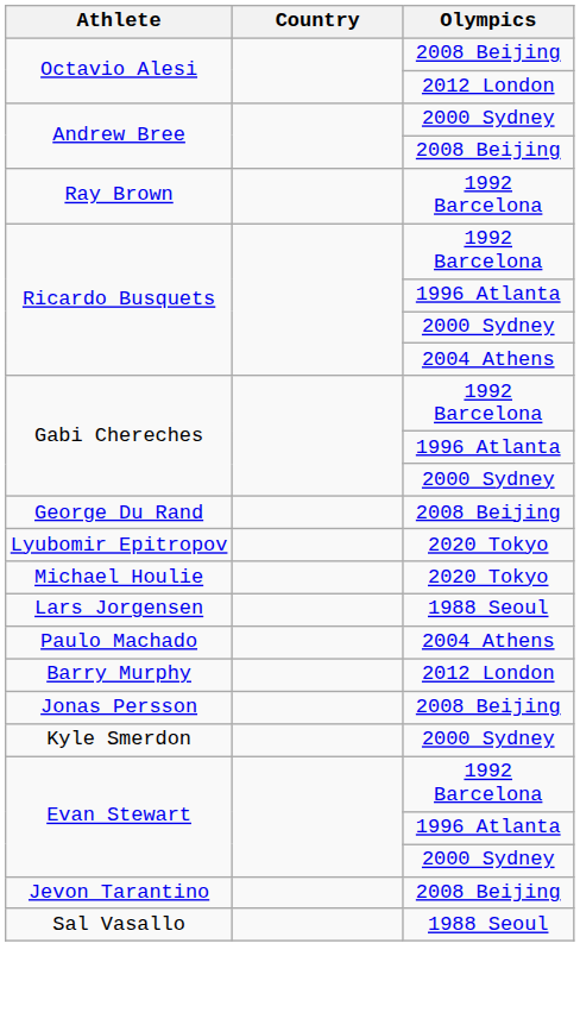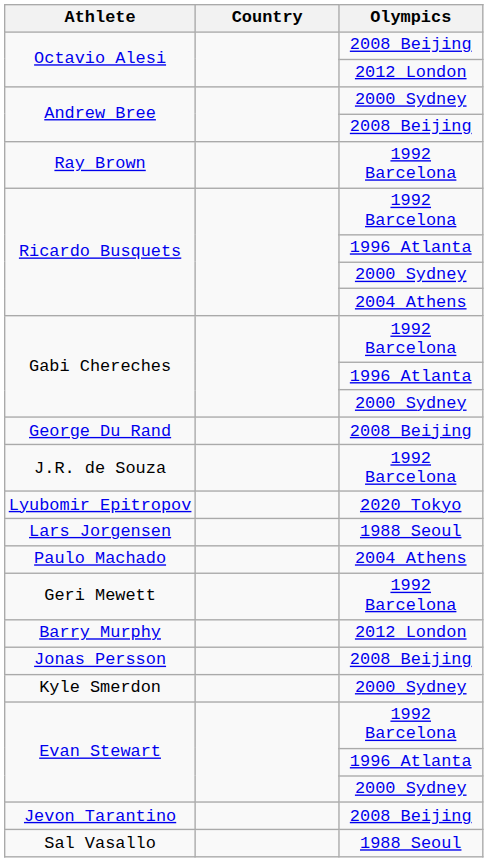+ row: J.R. de Souza | 1992 Barcelona
- row: Michael Houlie | 2020 Tokyo
+ row: Geri Mewett | 1992 Barcelona
